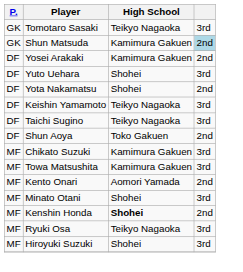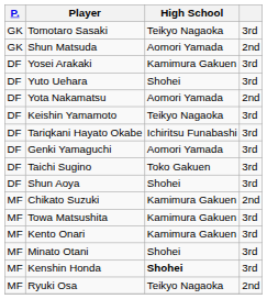Shun Matsuda | High School: Kamimura Gakuen -> Aomori Yamada
Shun Matsuda | column 4: lightblue background -> no background
Yosei Arakaki | column 4: 2nd -> 3rd
Yota Nakamatsu | High School: Shohei -> Aomori Yamada
+ row: DF | Tariqkani Hayato Okabe | Ichiritsu Funabashi | 3rd
+ row: DF | Genki Yamaguchi | Aomori Yamada | 3rd
Taichi Sugino | High School: Teikyo Nagaoka -> Toko Gakuen
Shun Aoya | High School: Toko Gakuen -> Shohei
Shun Aoya | column 4: 2nd -> 3rd
Chikato Suzuki | column 4: 3rd -> 2nd
Kento Onari | High School: Aomori Yamada -> Kamimura Gakuen
Kento Onari | column 4: 2nd -> 3rd
Kenshin Honda | column 4: 2nd -> 3rd
Ryuki Osa | column 4: 3rd -> 2nd
- row: MF | Hiroyuki Suzuki | Shohei | 3rd
